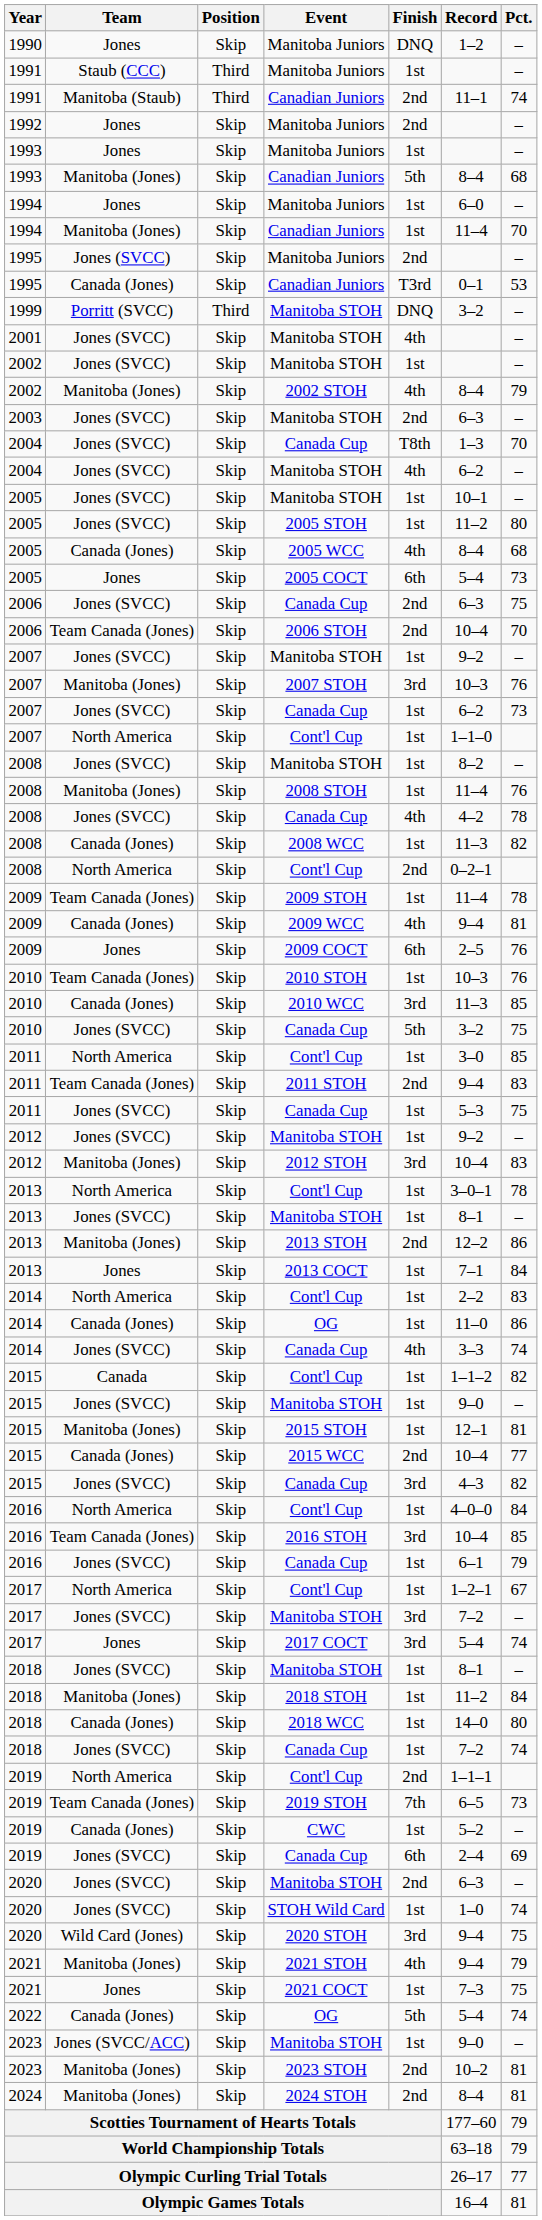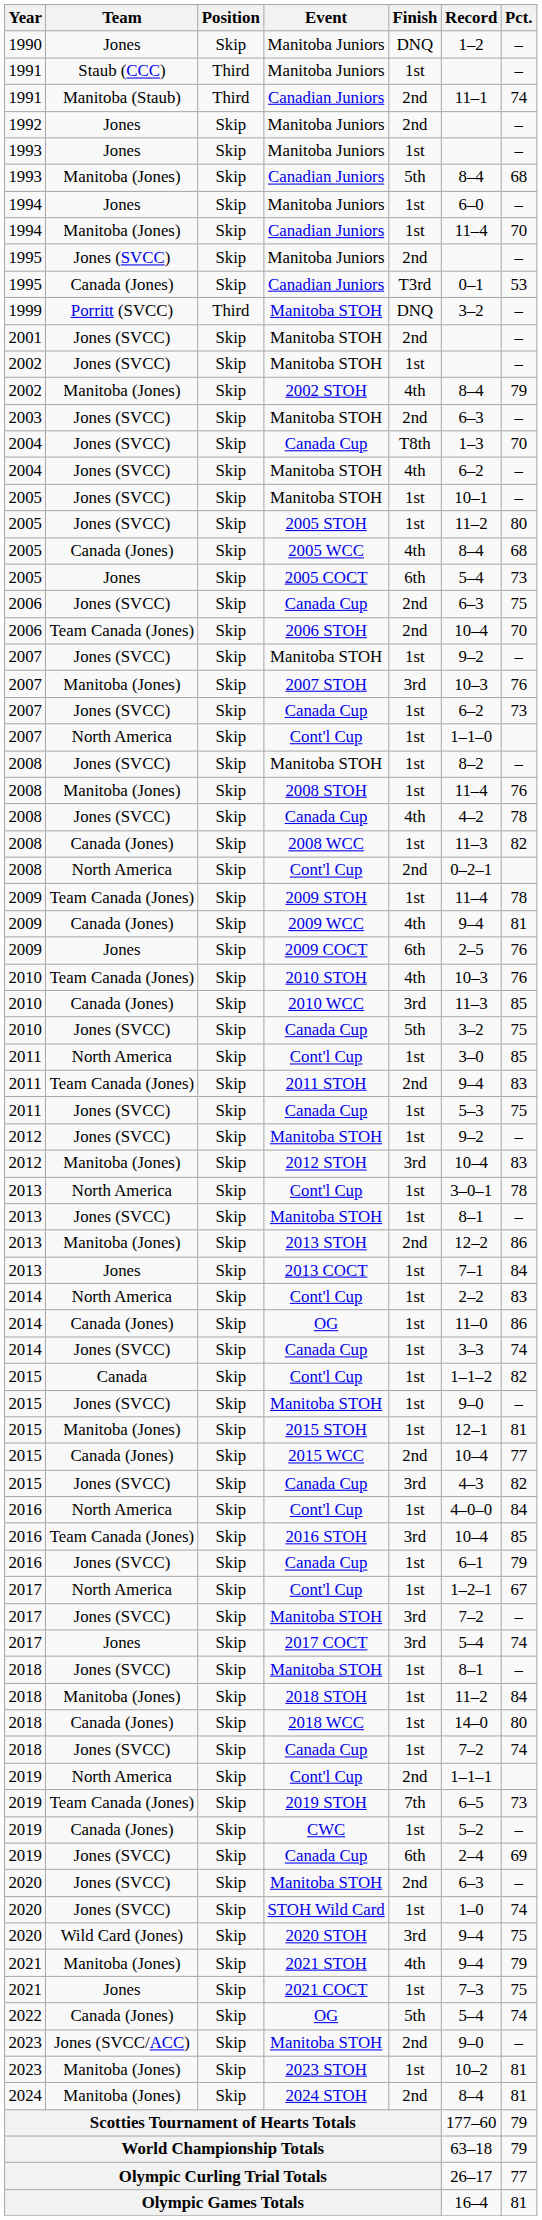2001 / Manitoba STOH | Finish: 4th -> 2nd
2010 STOH | Finish: 1st -> 4th
2014 / Canada Cup | Finish: 4th -> 1st
2023 / Manitoba STOH | Finish: 1st -> 2nd
2023 STOH | Finish: 2nd -> 1st
